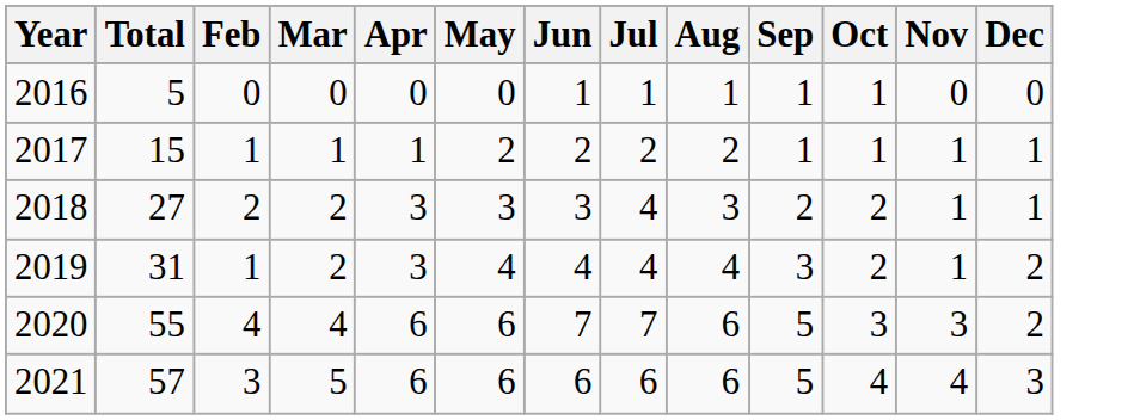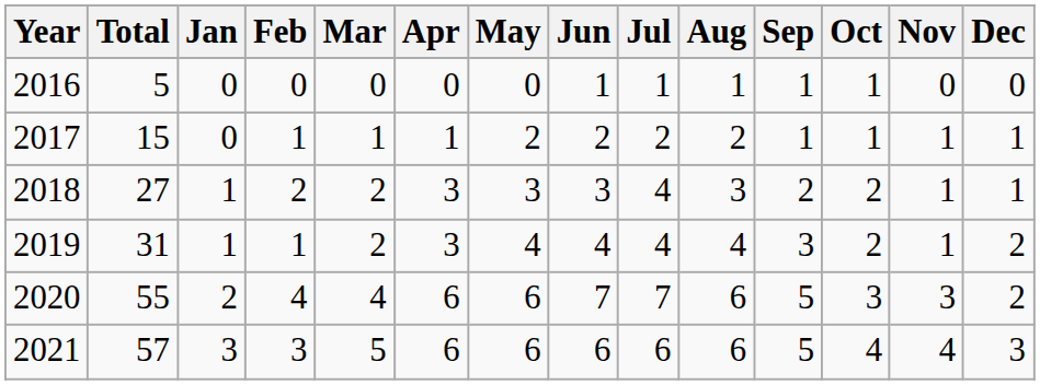+ column: Jan | 0 | 0 | 1 | 1 | 2 | 3
